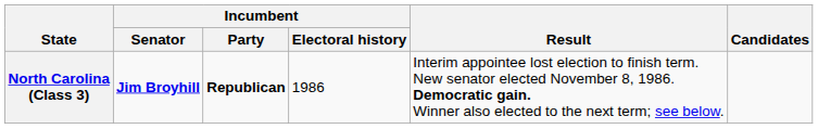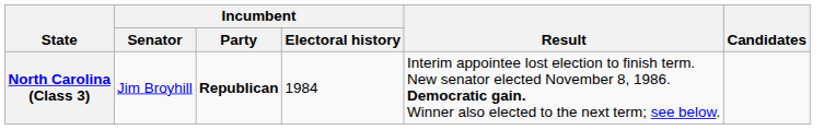North Carolina (Class 3) | Incumbent / Senator: bold -> normal
North Carolina (Class 3) | Incumbent / Electoral history: 1986 -> 1984
